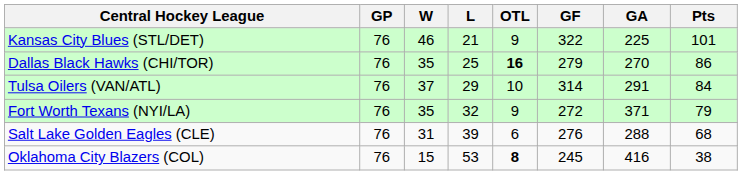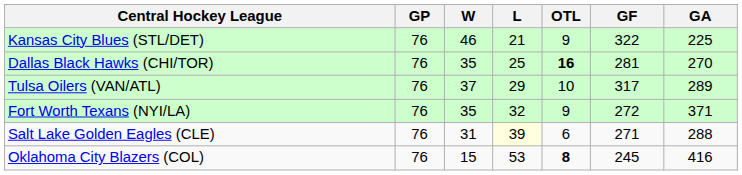- column: Pts | 101 | 86 | 84 | 79 | 68 | 38
Dallas Black Hawks (CHI/TOR) | GF: 279 -> 281
Tulsa Oilers (VAN/ATL) | GF: 314 -> 317
Tulsa Oilers (VAN/ATL) | GA: 291 -> 289
Salt Lake Golden Eagles (CLE) | L: no background -> lightyellow background
Salt Lake Golden Eagles (CLE) | GF: 276 -> 271
